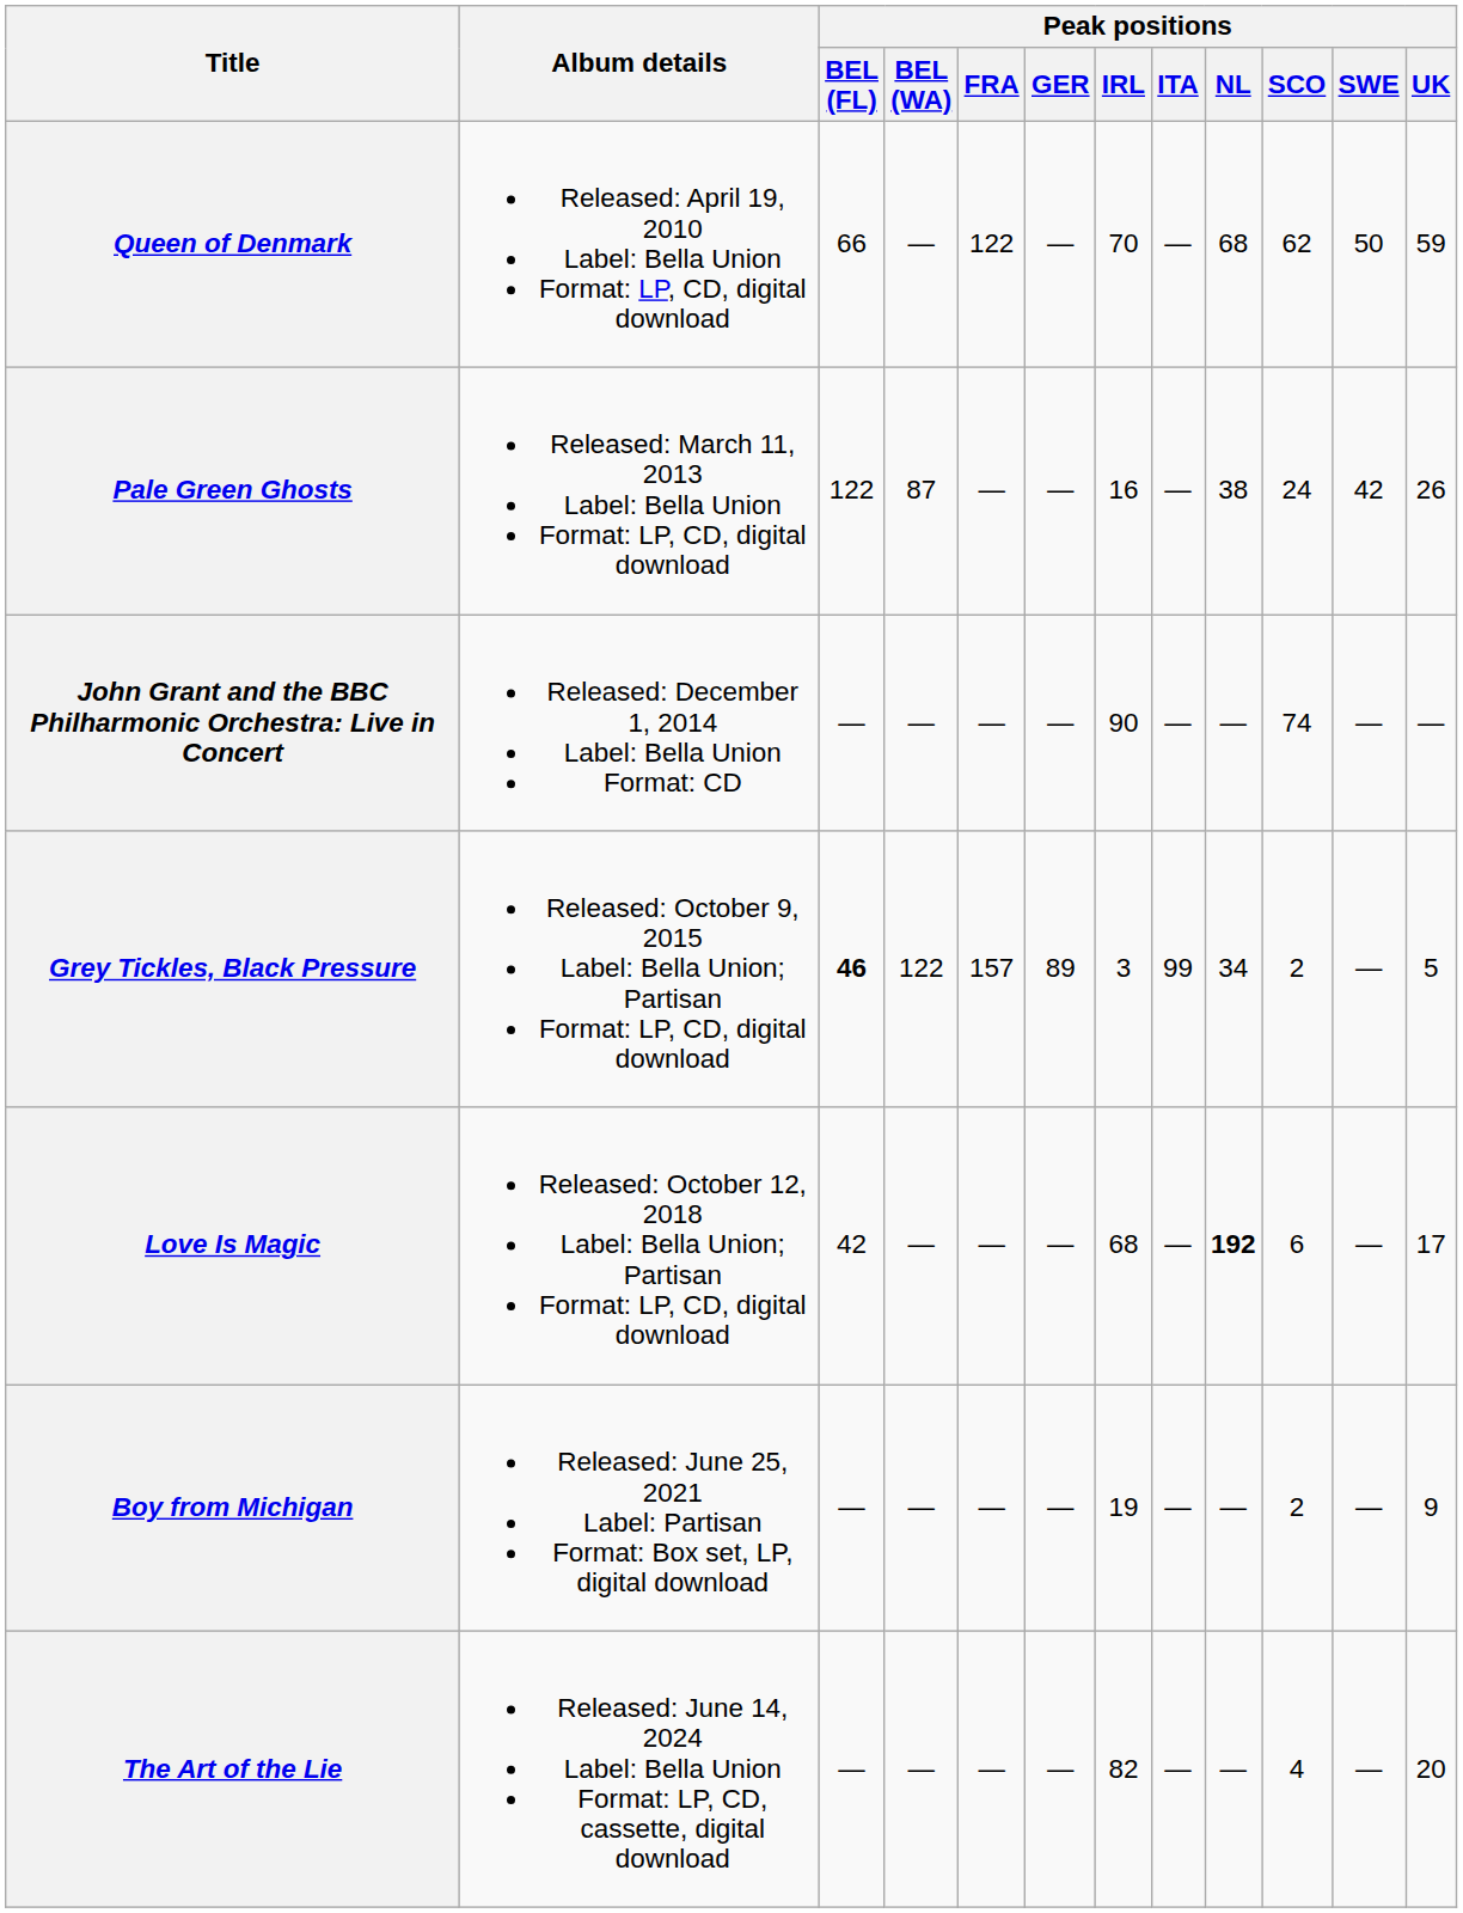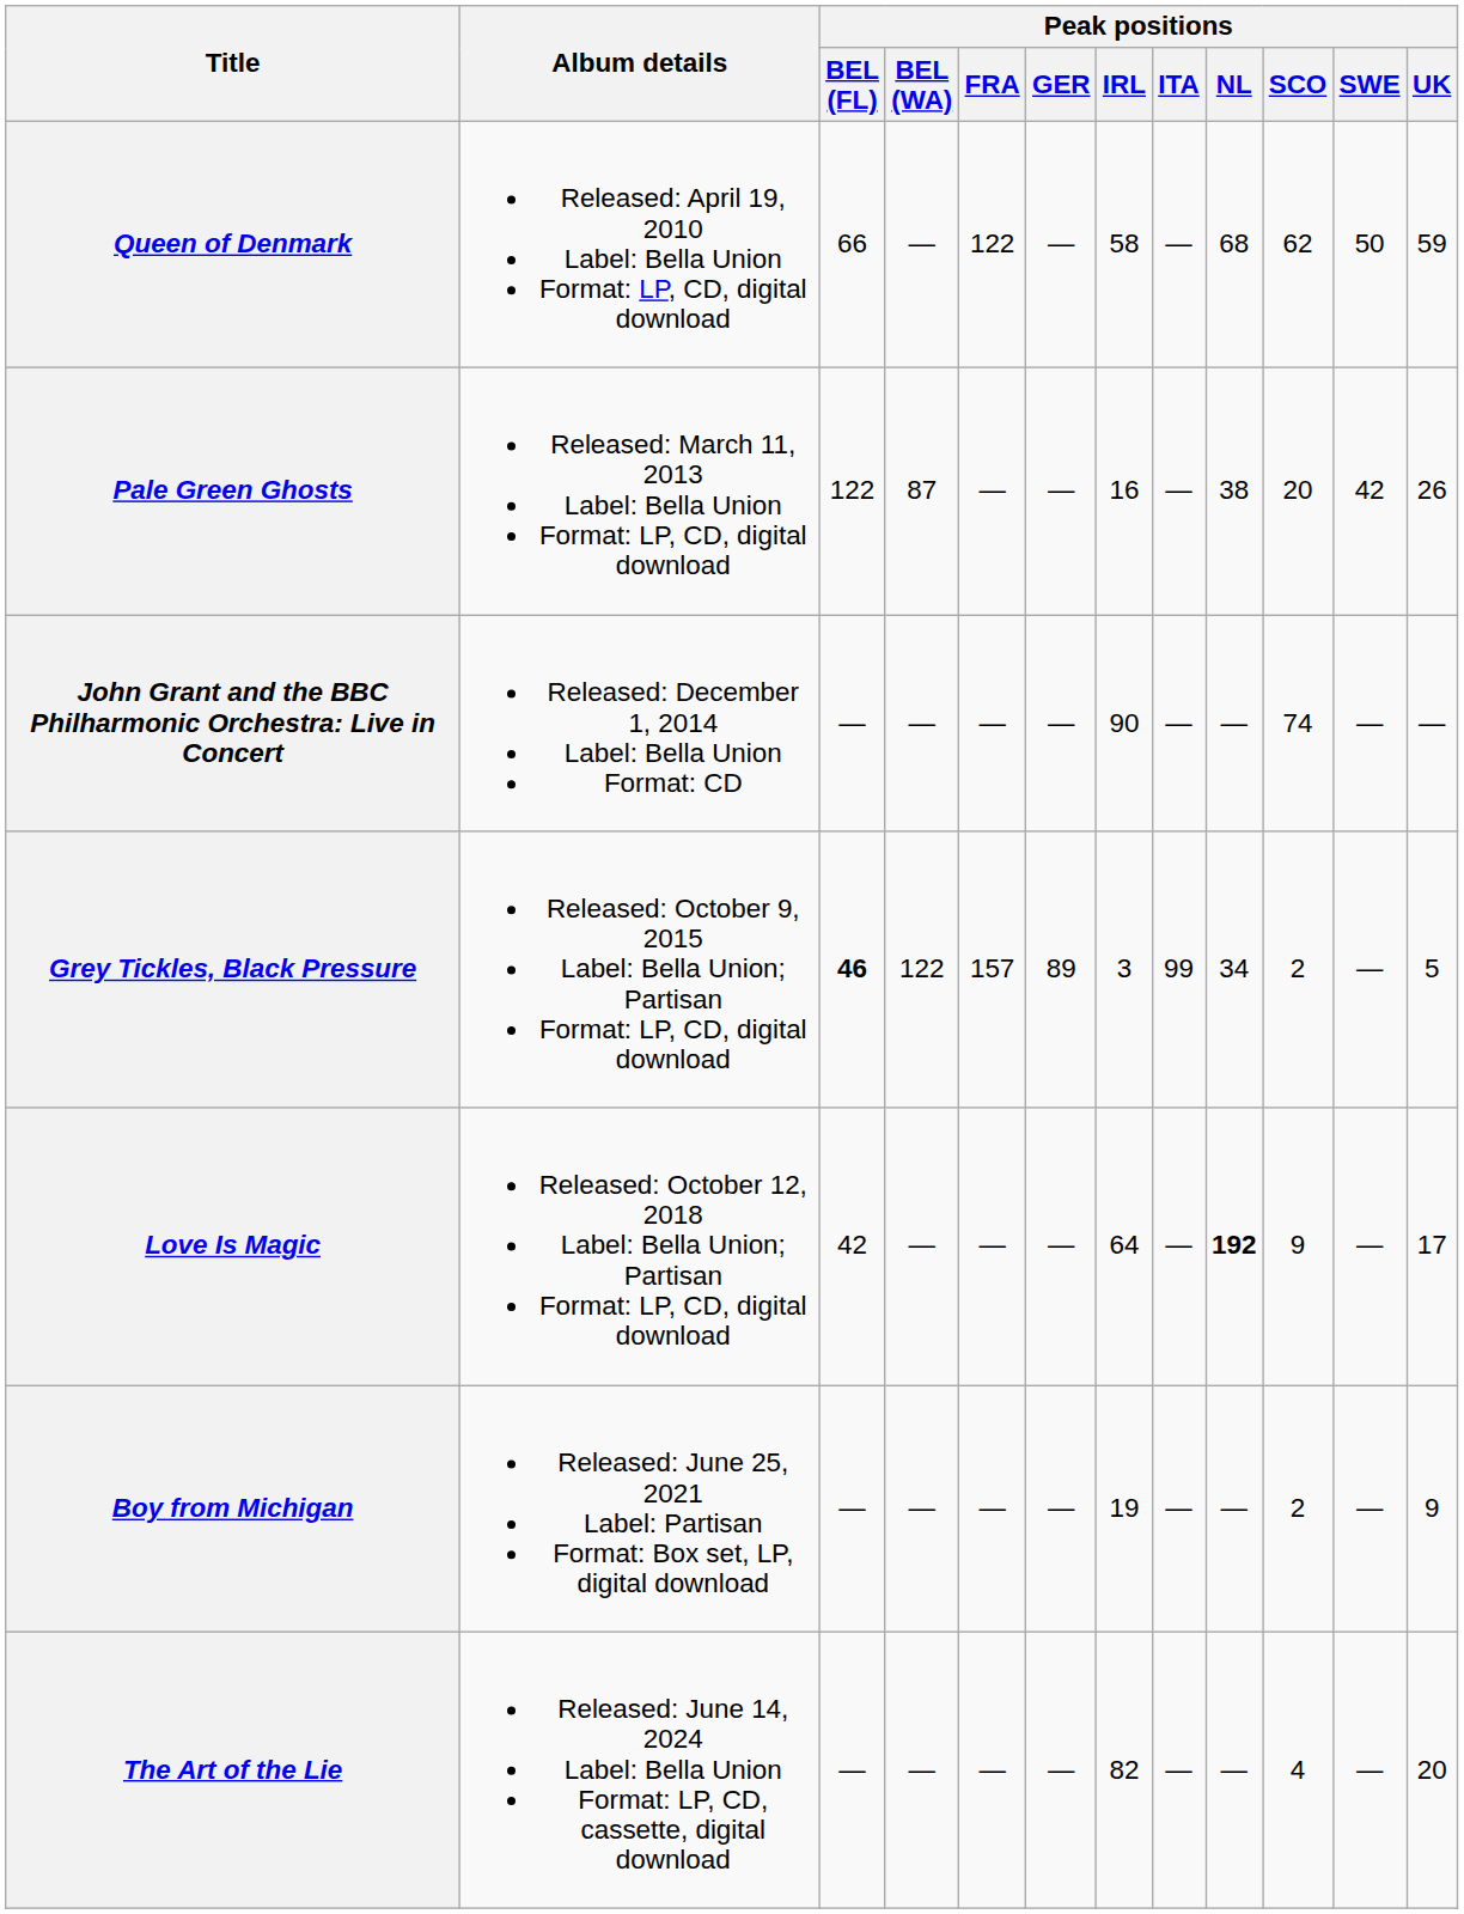Queen of Denmark | Peak positions / IRL: 70 -> 58
Pale Green Ghosts | Peak positions / SCO: 24 -> 20
Love Is Magic | Peak positions / IRL: 68 -> 64
Love Is Magic | Peak positions / SCO: 6 -> 9
